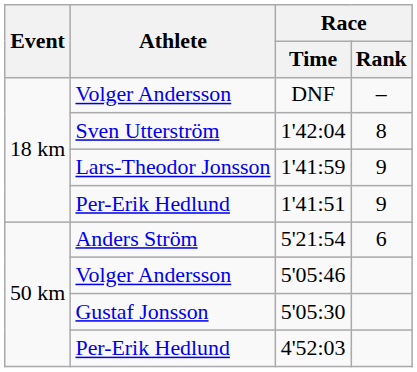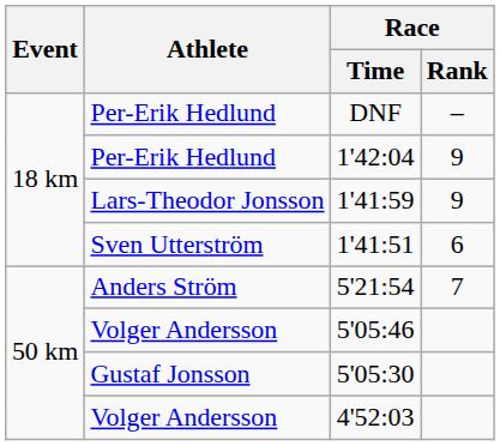DNF | Athlete: Volger Andersson -> Per-Erik Hedlund
1'42:04 | Athlete: Sven Utterström -> Per-Erik Hedlund
1'42:04 | Race / Rank: 8 -> 9
1'41:51 | Athlete: Per-Erik Hedlund -> Sven Utterström
1'41:51 | Race / Rank: 9 -> 6
5'21:54 | Race / Rank: 6 -> 7
4'52:03 | Athlete: Per-Erik Hedlund -> Volger Andersson
